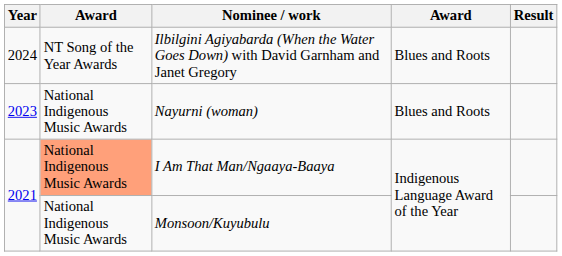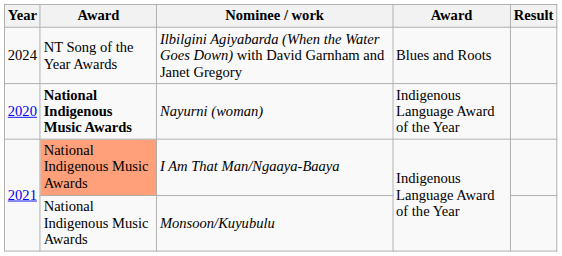Nayurni (woman) | Year: 2023 -> 2020
Nayurni (woman) | column 2: normal -> bold
Nayurni (woman) | column 4: Blues and Roots -> Indigenous Language Award of the Year
